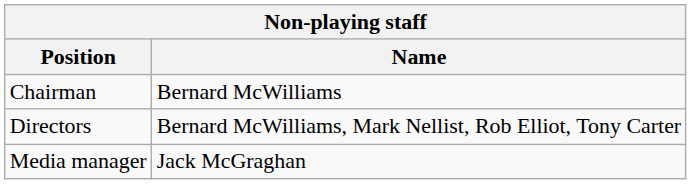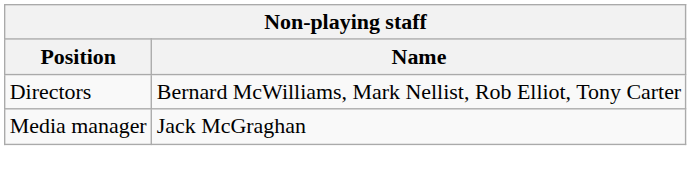- row: Chairman | Bernard McWilliams
